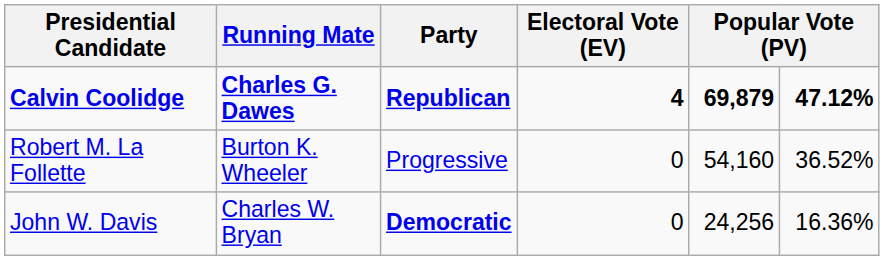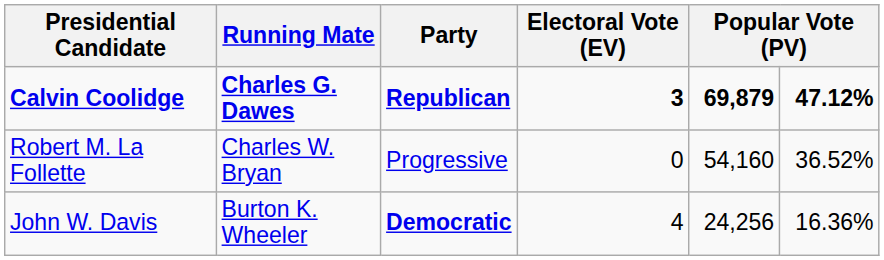Calvin Coolidge | Electoral Vote (EV): 4 -> 3
Robert M. La Follette | Running Mate: Burton K. Wheeler -> Charles W. Bryan
John W. Davis | Running Mate: Charles W. Bryan -> Burton K. Wheeler
John W. Davis | Electoral Vote (EV): 0 -> 4
